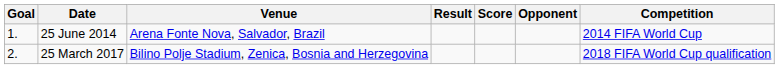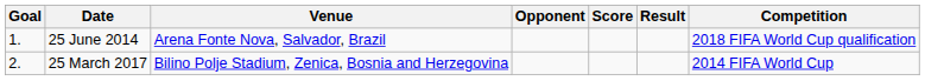columns swapped: Opponent <-> Result
25 June 2014 | Competition: 2014 FIFA World Cup -> 2018 FIFA World Cup qualification
25 March 2017 | Competition: 2018 FIFA World Cup qualification -> 2014 FIFA World Cup
